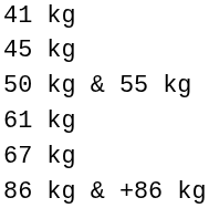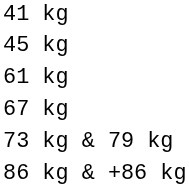- row: 50 kg & 55 kg
+ row: 73 kg & 79 kg
